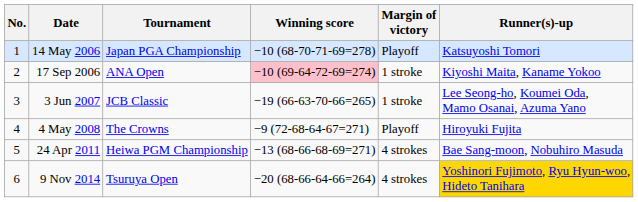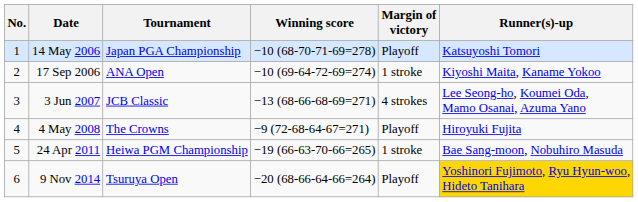17 Sep 2006 | Winning score: pink background -> no background
3 Jun 2007 | Winning score: −19 (66-63-70-66=265) -> −13 (68-66-68-69=271)
3 Jun 2007 | Margin of victory: 1 stroke -> 4 strokes
24 Apr 2011 | Winning score: −13 (68-66-68-69=271) -> −19 (66-63-70-66=265)
24 Apr 2011 | Margin of victory: 4 strokes -> 1 stroke
9 Nov 2014 | Margin of victory: 4 strokes -> Playoff
